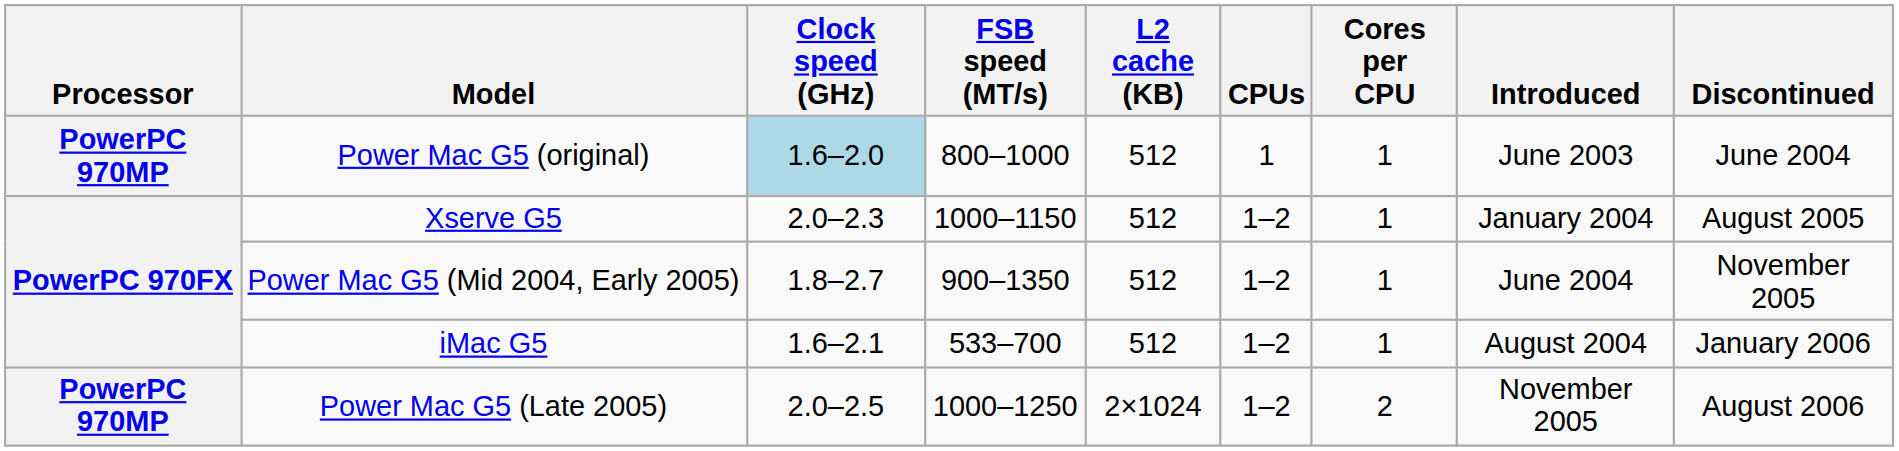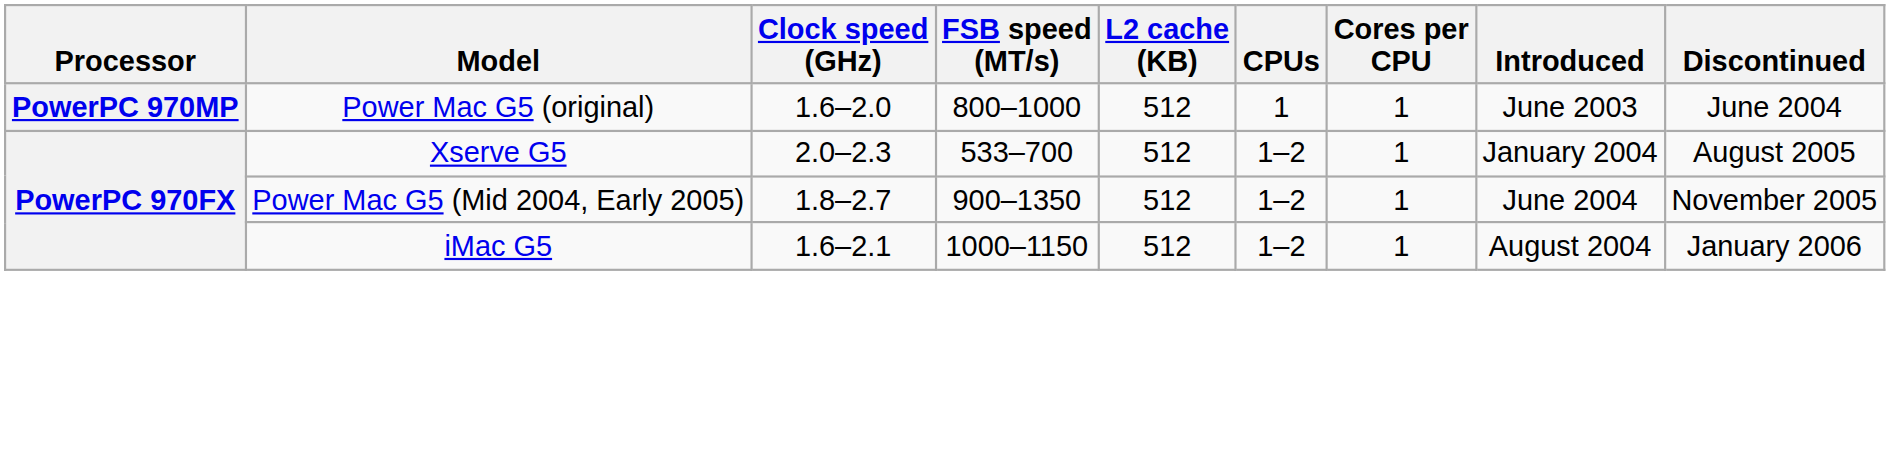Power Mac G5 (original) | Clock speed (GHz): lightblue background -> no background
Xserve G5 | FSB speed (MT/s): 1000–1150 -> 533–700
iMac G5 | FSB speed (MT/s): 533–700 -> 1000–1150
- row: PowerPC 970MP | Power Mac G5 (Late 2005) | 2.0–2.5 | 1000–1250 | 2×1024 | 1–2 | 2 | November 2005 | August 2006
